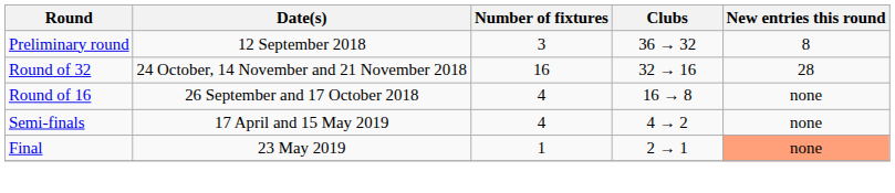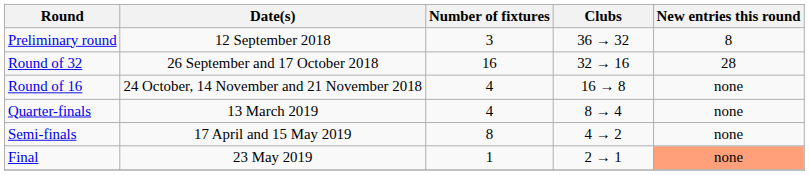Round of 32 | Date(s): 24 October, 14 November and 21 November 2018 -> 26 September and 17 October 2018
Round of 16 | Date(s): 26 September and 17 October 2018 -> 24 October, 14 November and 21 November 2018
+ row: Quarter-finals | 13 March 2019 | 4 | 8 → 4 | none
Semi-finals | Number of fixtures: 4 -> 8
